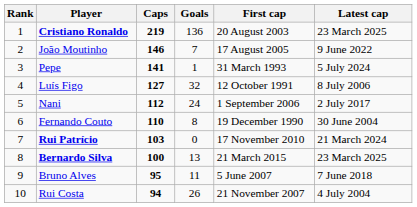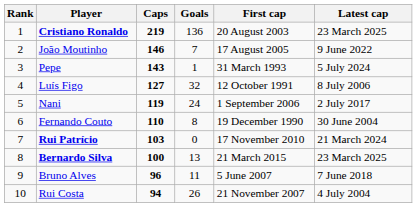Pepe | Caps: 141 -> 143
Nani | Caps: 112 -> 119
Bruno Alves | Caps: 95 -> 96
